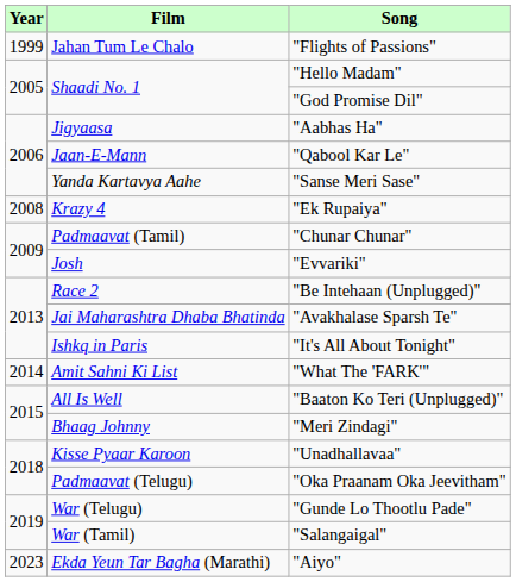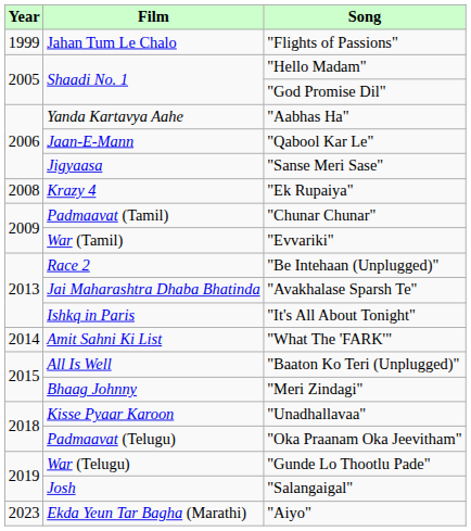"Aabhas Ha" | Film: Jigyaasa -> Yanda Kartavya Aahe
"Sanse Meri Sase" | Film: Yanda Kartavya Aahe -> Jigyaasa
"Evvariki" | Film: Josh -> War (Tamil)
"Salangaigal" | Film: War (Tamil) -> Josh
